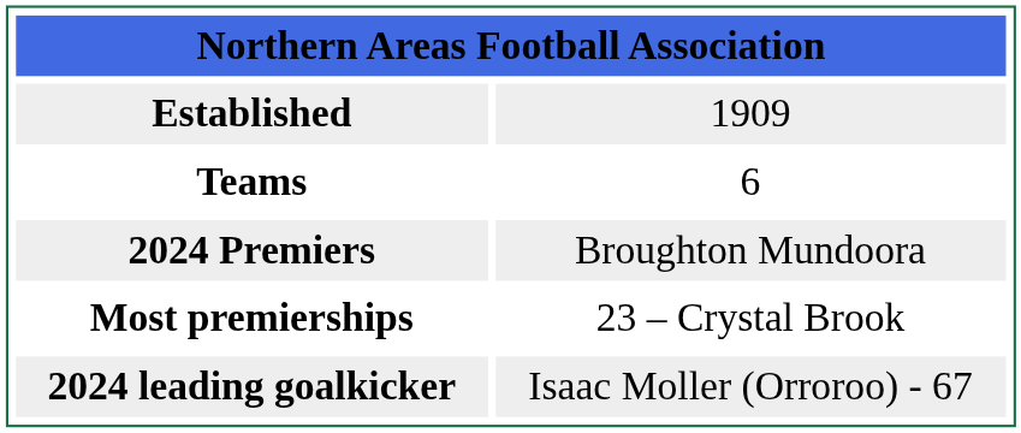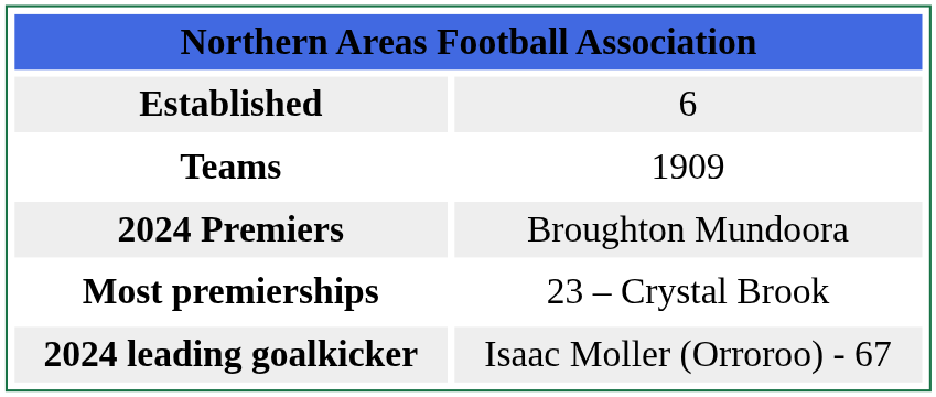Established | column 2: 1909 -> 6
Teams | column 2: 6 -> 1909
